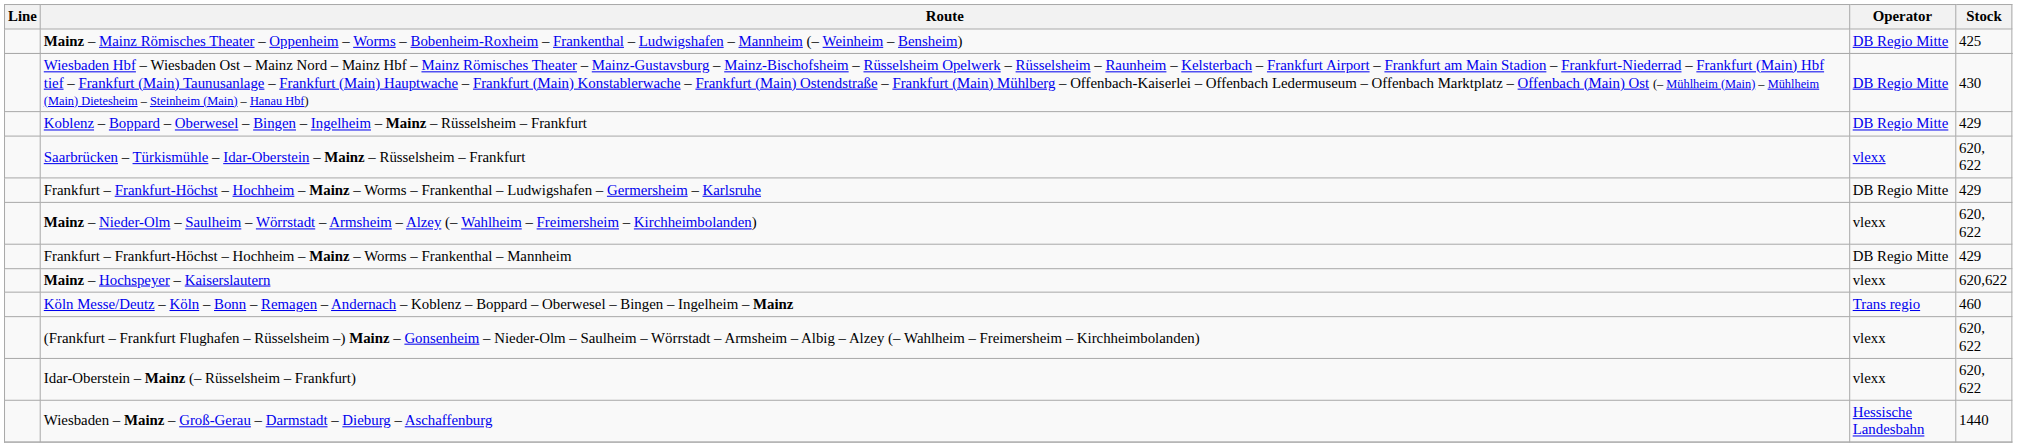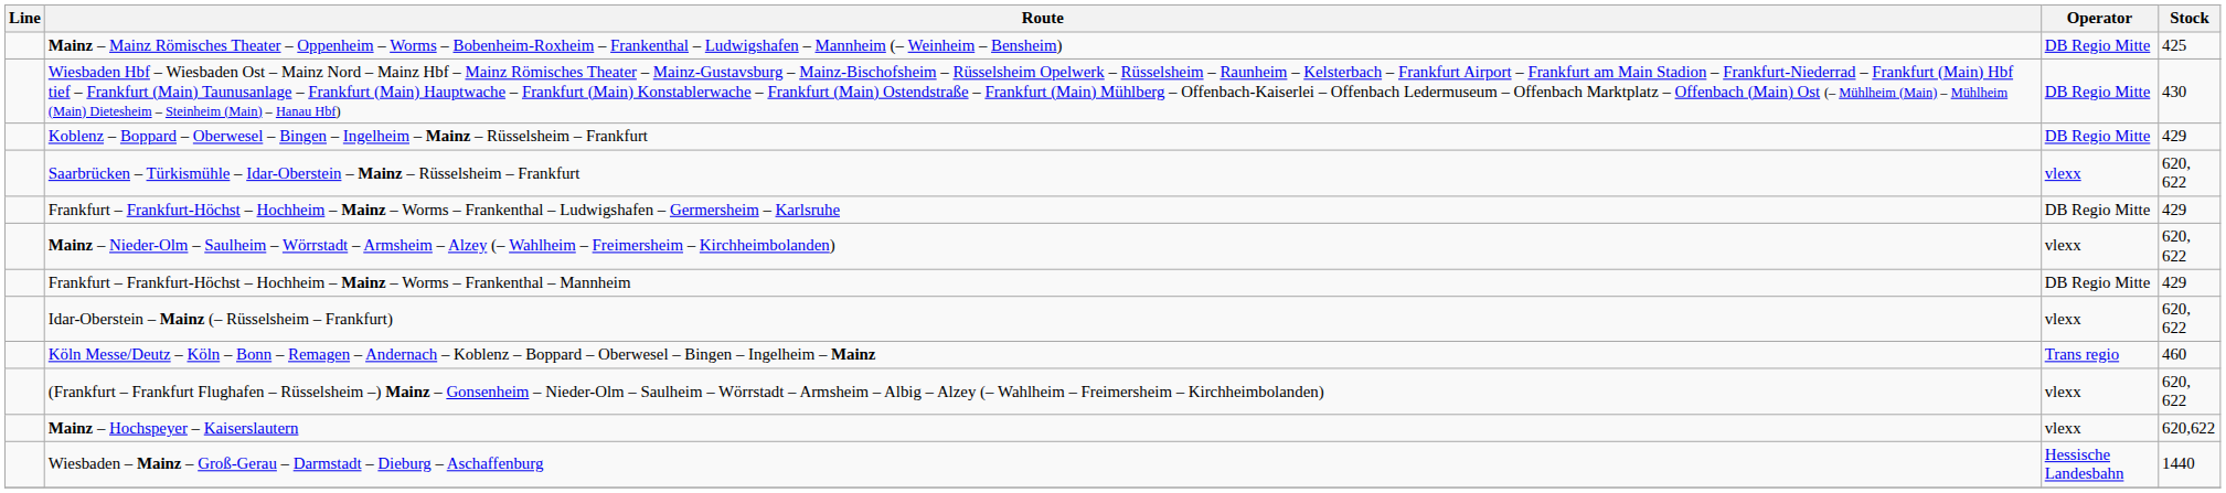rows swapped: Mainz – Hochspeyer – Kaiserslautern <-> Idar-Oberstein – Mainz (– Rüsselsheim – Frankfurt)
